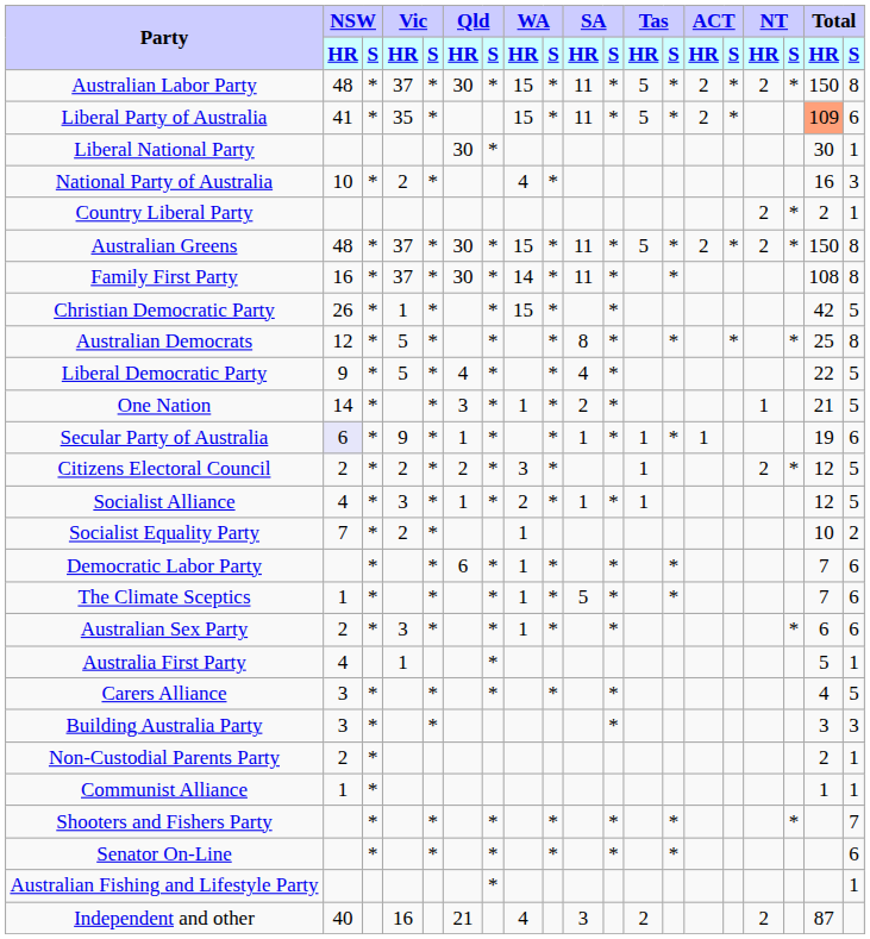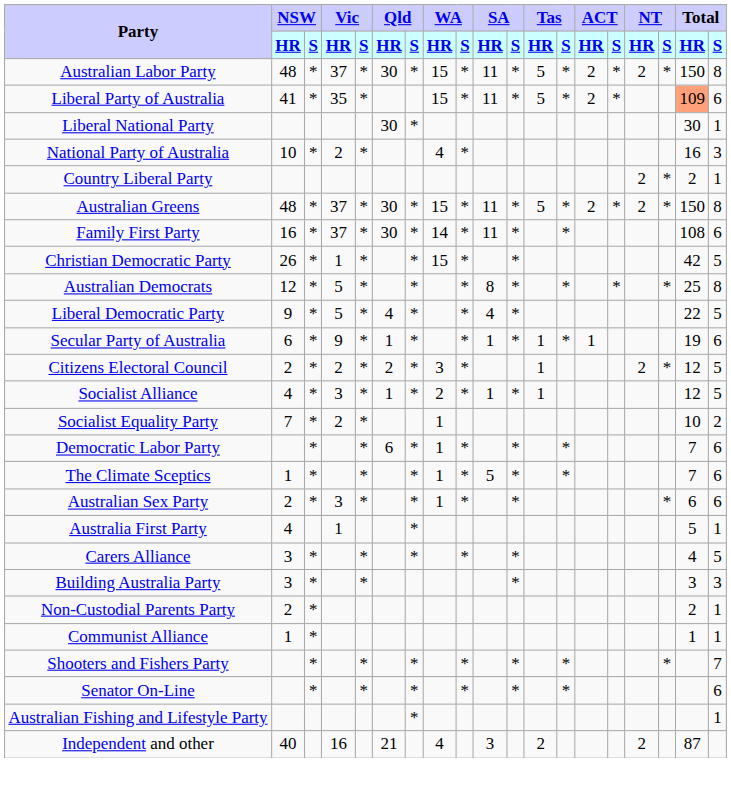Family First Party | Total / S: 8 -> 6
- row: One Nation | 14 | * | * | 3 | * | 1 | * | 2 | * | 1 | 21 | 5
Secular Party of Australia | NSW / HR: lavender background -> no background
